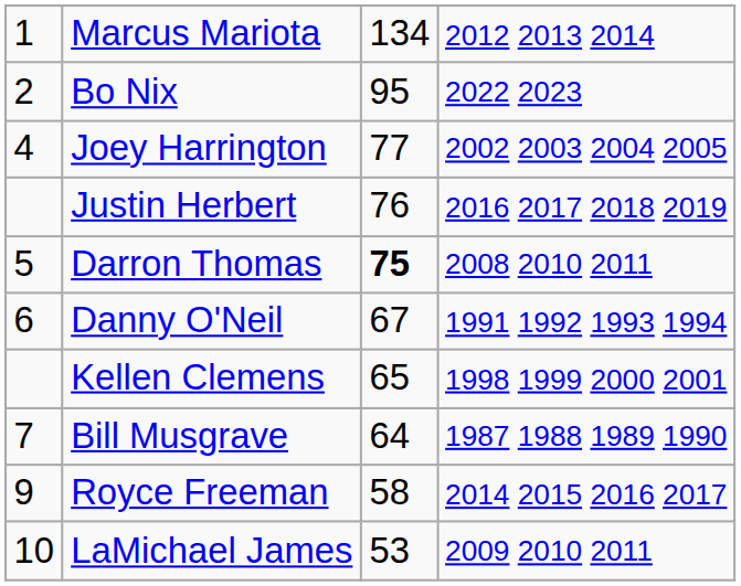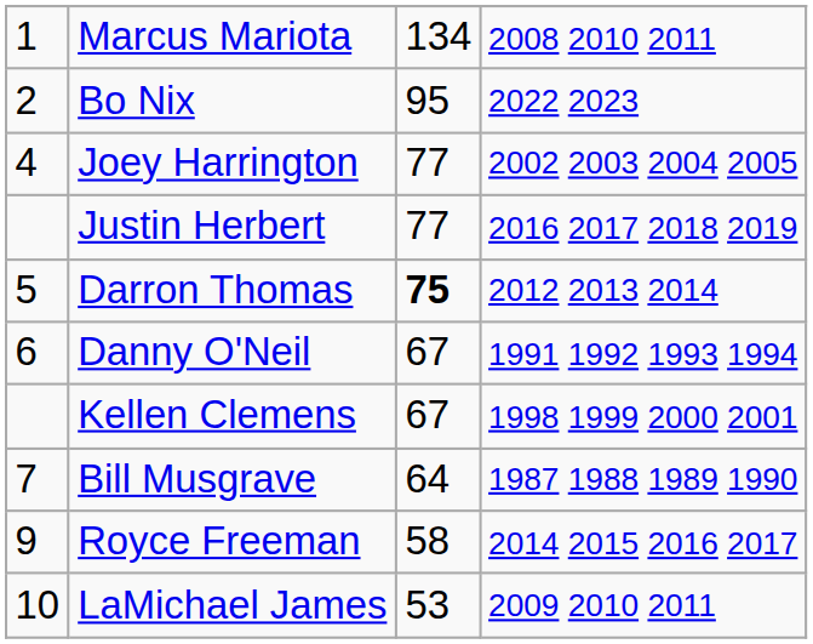Marcus Mariota | column 4: 2012 2013 2014 -> 2008 2010 2011
Justin Herbert | column 3: 76 -> 77
Darron Thomas | column 4: 2008 2010 2011 -> 2012 2013 2014
Kellen Clemens | column 3: 65 -> 67
